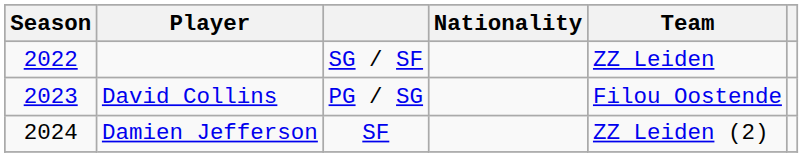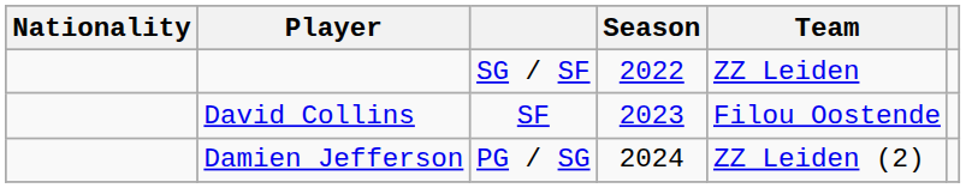columns swapped: Season <-> Nationality
David Collins | column 3: PG / SG -> SF
Damien Jefferson | column 3: SF -> PG / SG
